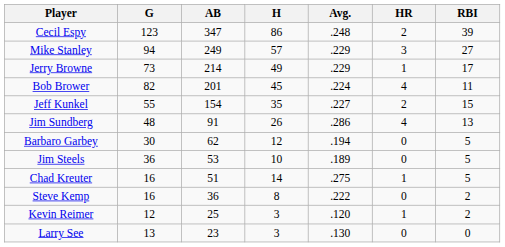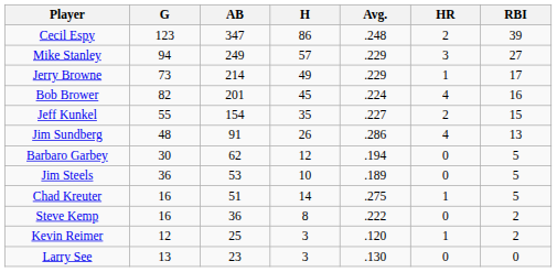Bob Brower | RBI: 11 -> 16
